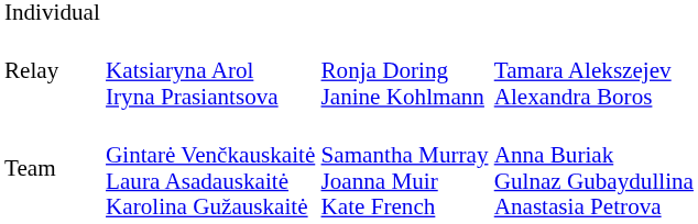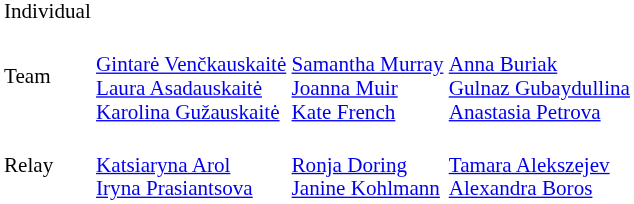rows swapped: Team <-> Relay
